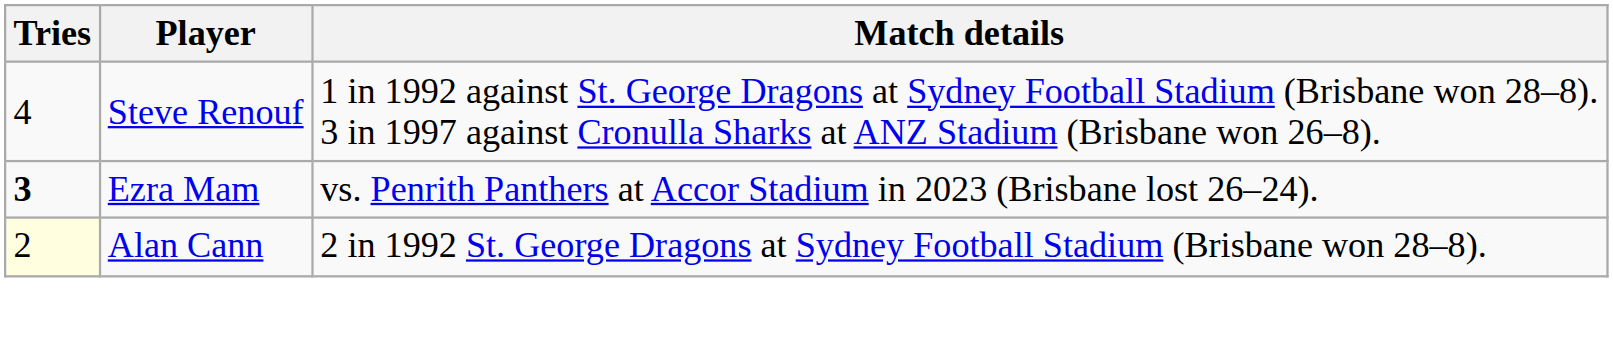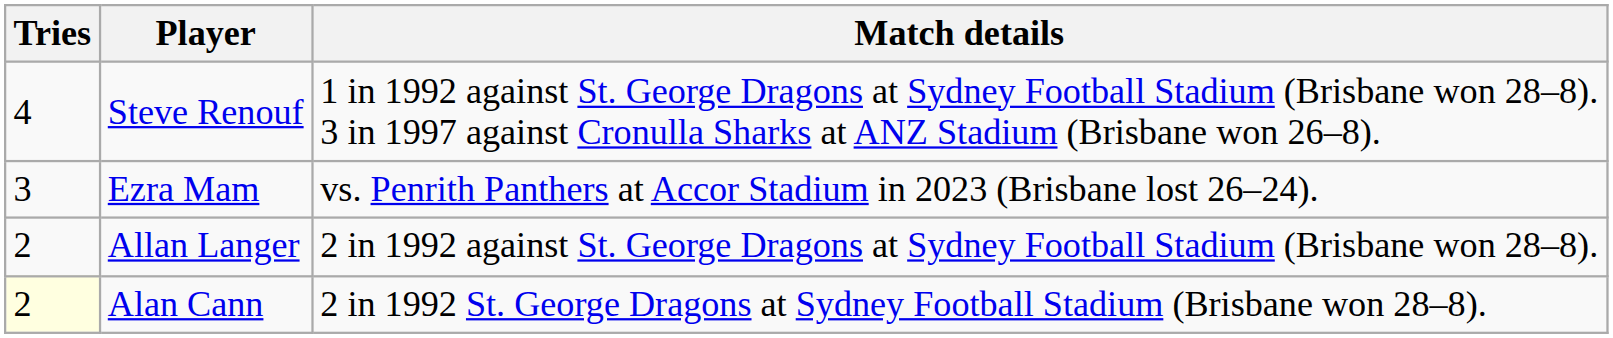Ezra Mam | Tries: bold -> normal
+ row: 2 | Allan Langer | 2 in 1992 against St. George Dragons at Sydney Football Stadium (Brisbane won 28–8).
